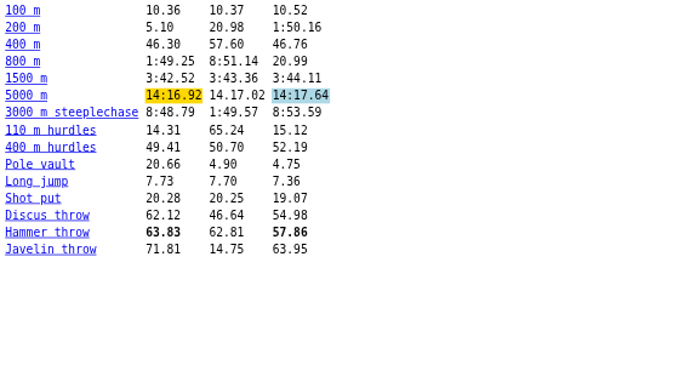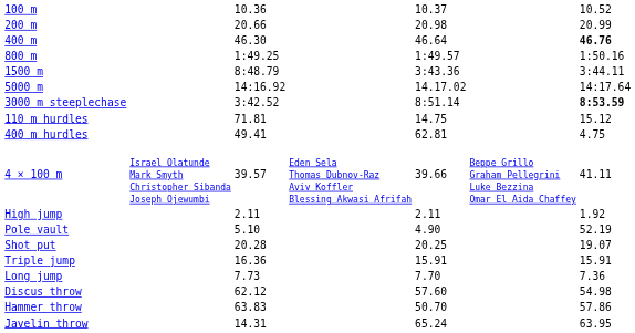200 m | column 3: 5.10 -> 20.66
200 m | column 7: 1:50.16 -> 20.99
400 m | column 5: 57.60 -> 46.64
400 m | column 7: normal -> bold
800 m | column 5: 8:51.14 -> 1:49.57
800 m | column 7: 20.99 -> 1:50.16
1500 m | column 3: 3:42.52 -> 8:48.79
5000 m | column 3: gold background -> no background
5000 m | column 7: lightblue background -> no background
3000 m steeplechase | column 3: 8:48.79 -> 3:42.52
3000 m steeplechase | column 5: 1:49.57 -> 8:51.14
3000 m steeplechase | column 7: normal -> bold
110 m hurdles | column 3: 14.31 -> 71.81
110 m hurdles | column 5: 65.24 -> 14.75
400 m hurdles | column 5: 50.70 -> 62.81
400 m hurdles | column 7: 52.19 -> 4.75
+ row: 4 × 100 m | Israel Olatunde Mark Smyth Christopher Sibanda Joseph Ojewumbi | 39.57 | Eden Sela Thomas Dubnov-Raz Aviv Koffler Blessing Akwasi Afrifah | 39.66 | Beppe Grillo Graham Pellegrini Luke Bezzina Omar El Aida Chaffey | 41.11
+ row: High jump | 2.11 | 2.11 | 1.92
Pole vault | column 3: 20.66 -> 5.10
Pole vault | column 7: 4.75 -> 52.19
rows swapped: Long jump <-> Shot put
+ row: Triple jump | 16.36 | 15.91 | 15.91
Discus throw | column 5: 46.64 -> 57.60
Hammer throw | column 3: bold -> normal
Hammer throw | column 5: 62.81 -> 50.70
Hammer throw | column 7: bold -> normal
Javelin throw | column 3: 71.81 -> 14.31
Javelin throw | column 5: 14.75 -> 65.24
